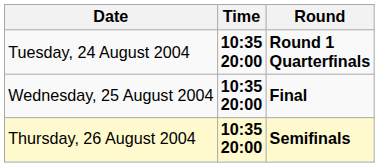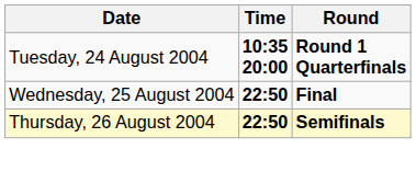Wednesday, 25 August 2004 | Time: 10:35 20:00 -> 22:50
Thursday, 26 August 2004 | Time: 10:35 20:00 -> 22:50
